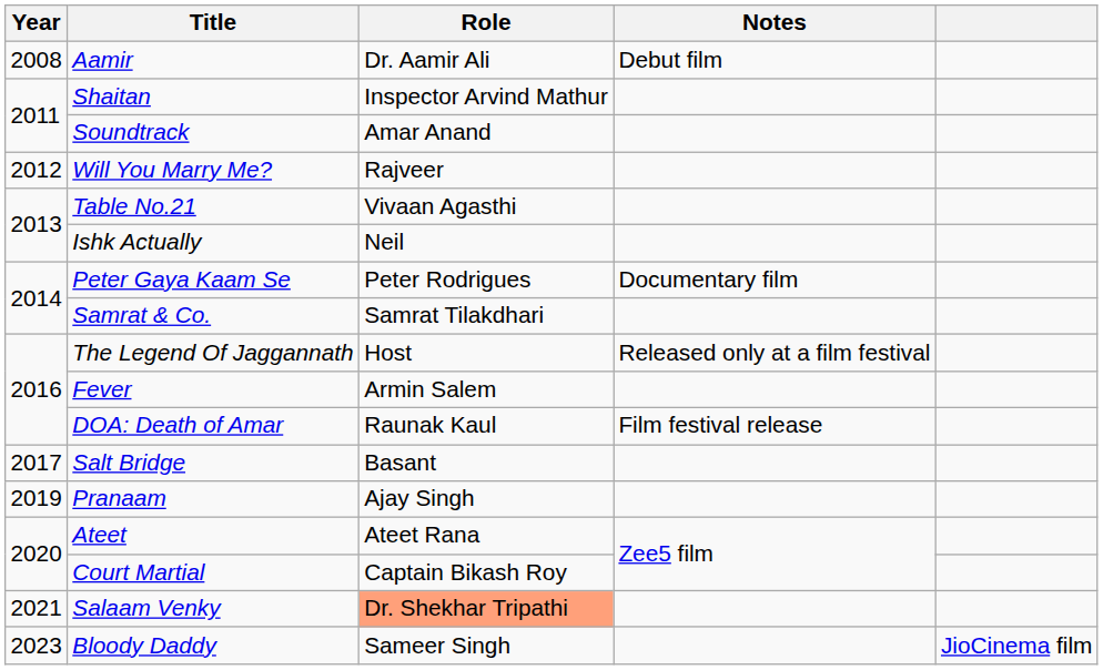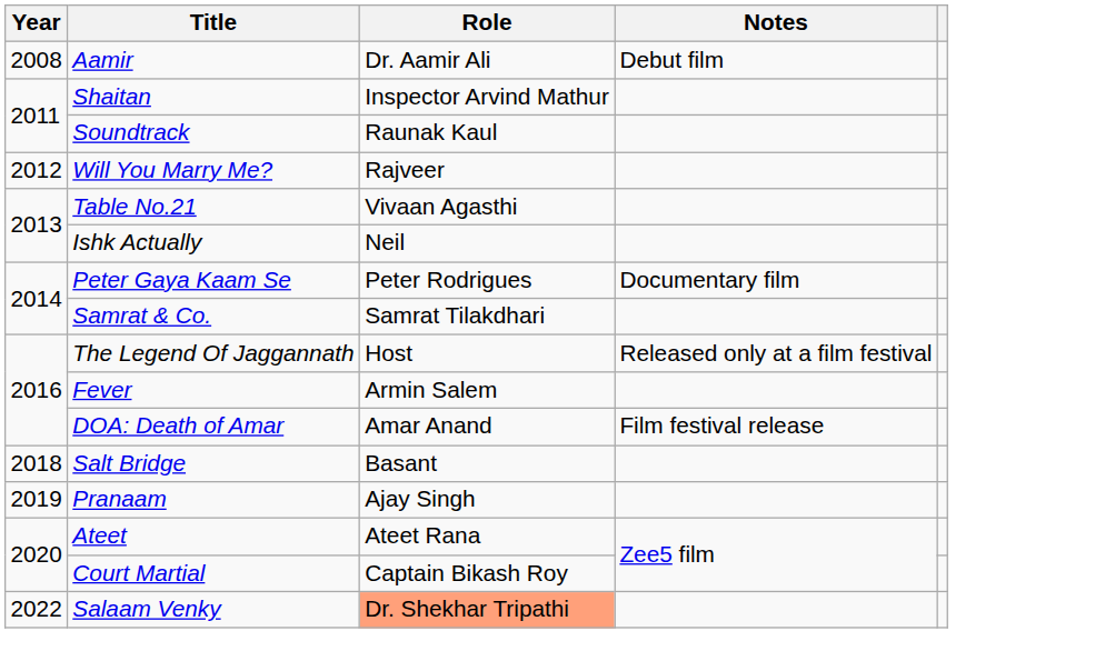Soundtrack | Role: Amar Anand -> Raunak Kaul
DOA: Death of Amar | Role: Raunak Kaul -> Amar Anand
Salt Bridge | Year: 2017 -> 2018
Salaam Venky | Year: 2021 -> 2022
- row: 2023 | Bloody Daddy | Sameer Singh | JioCinema film
